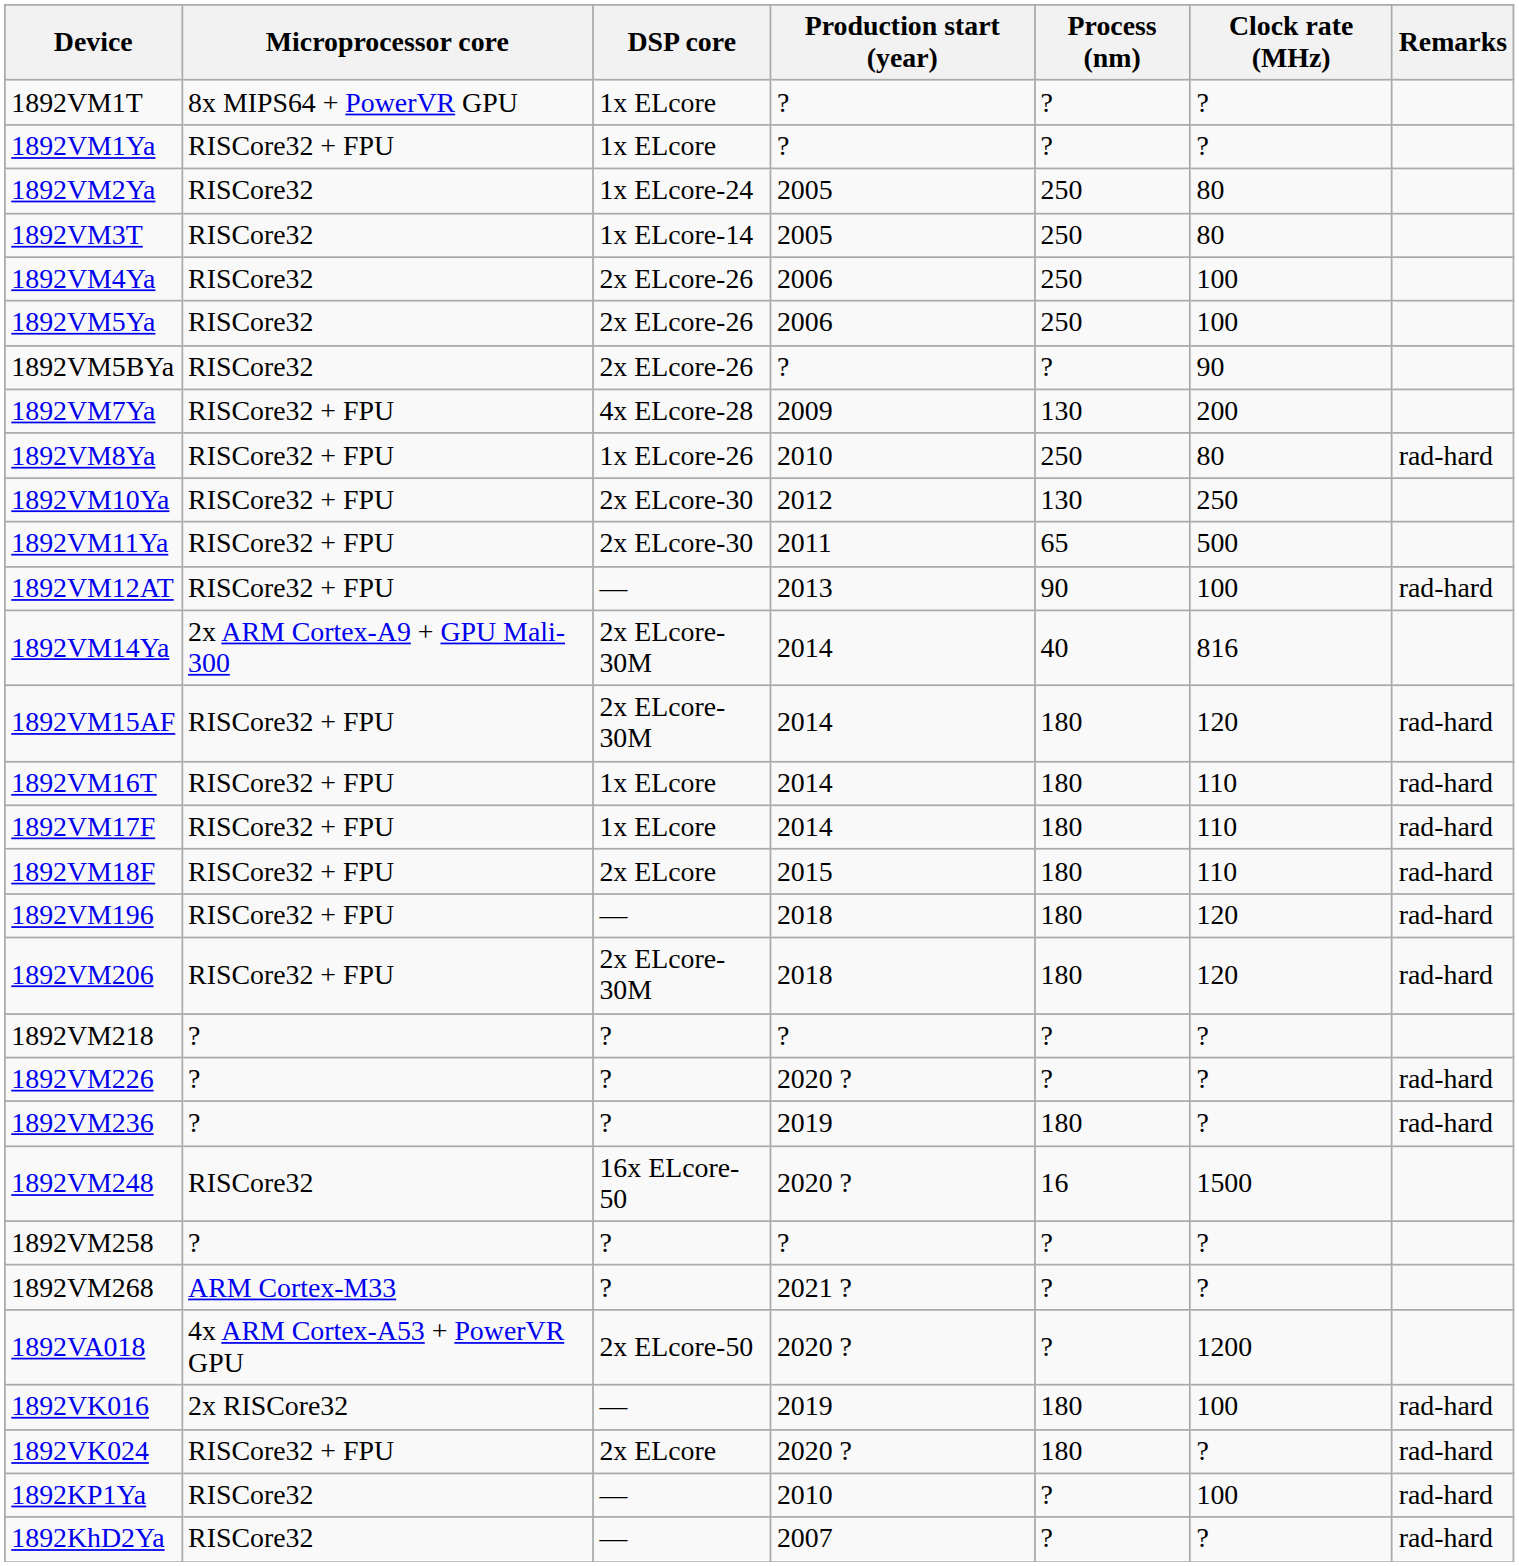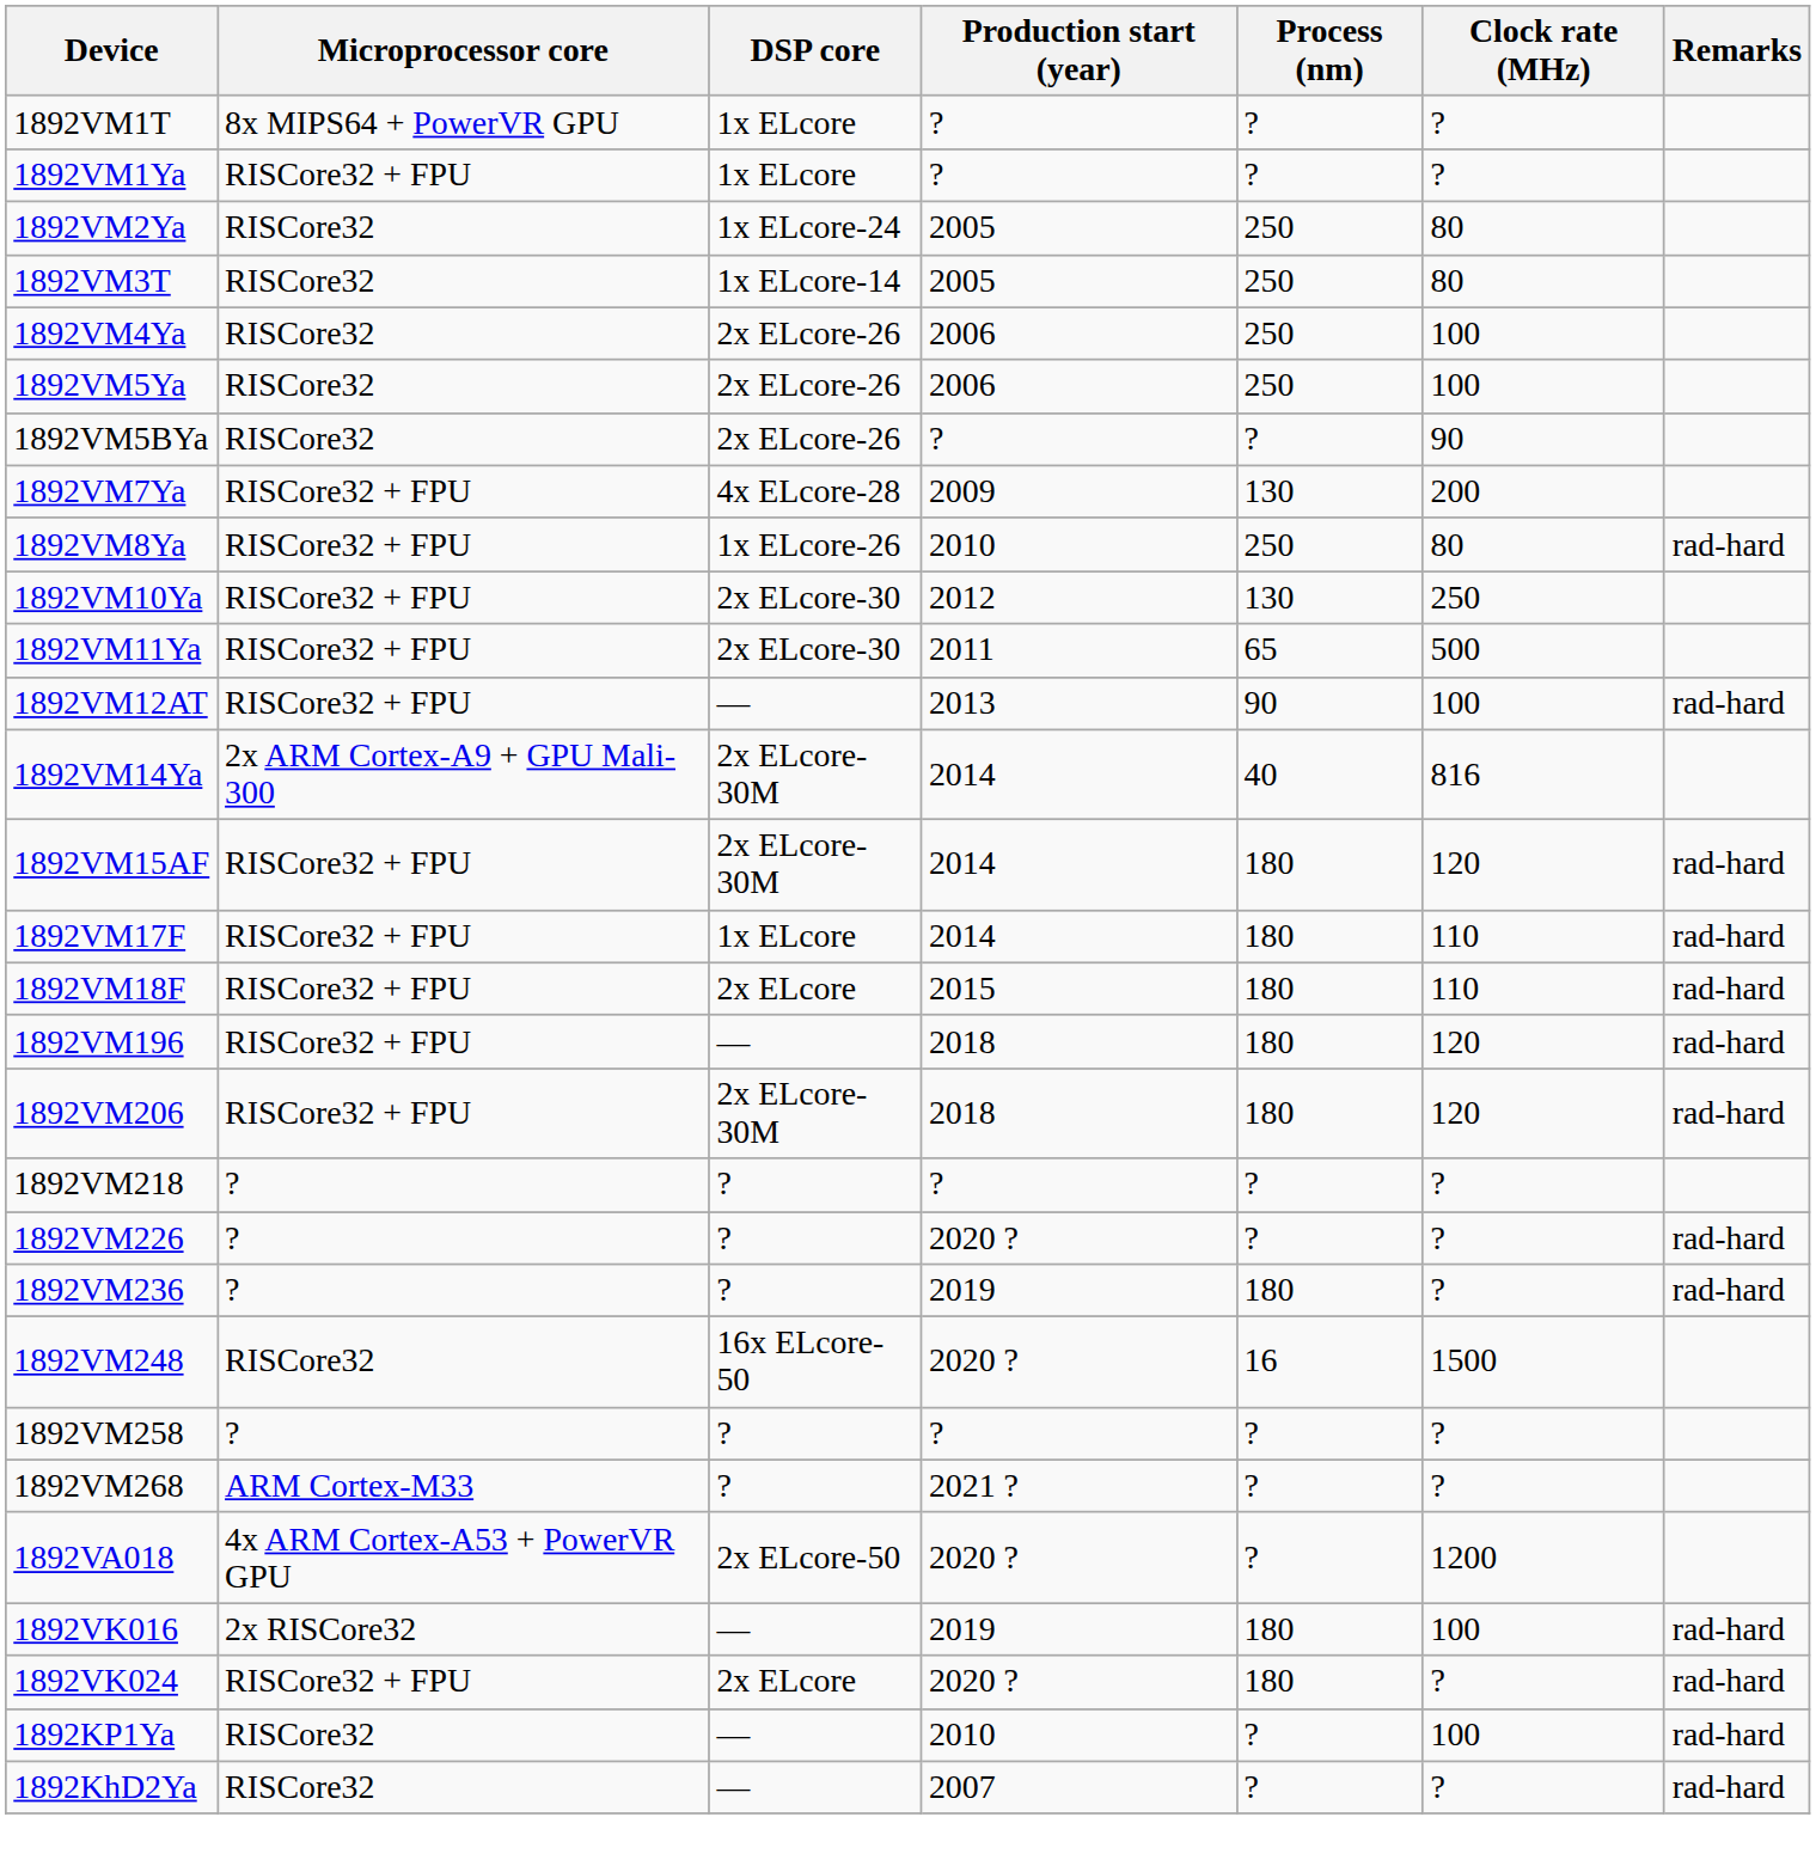- row: 1892VM16T | RISCore32 + FPU | 1x ELcore | 2014 | 180 | 110 | rad-hard
